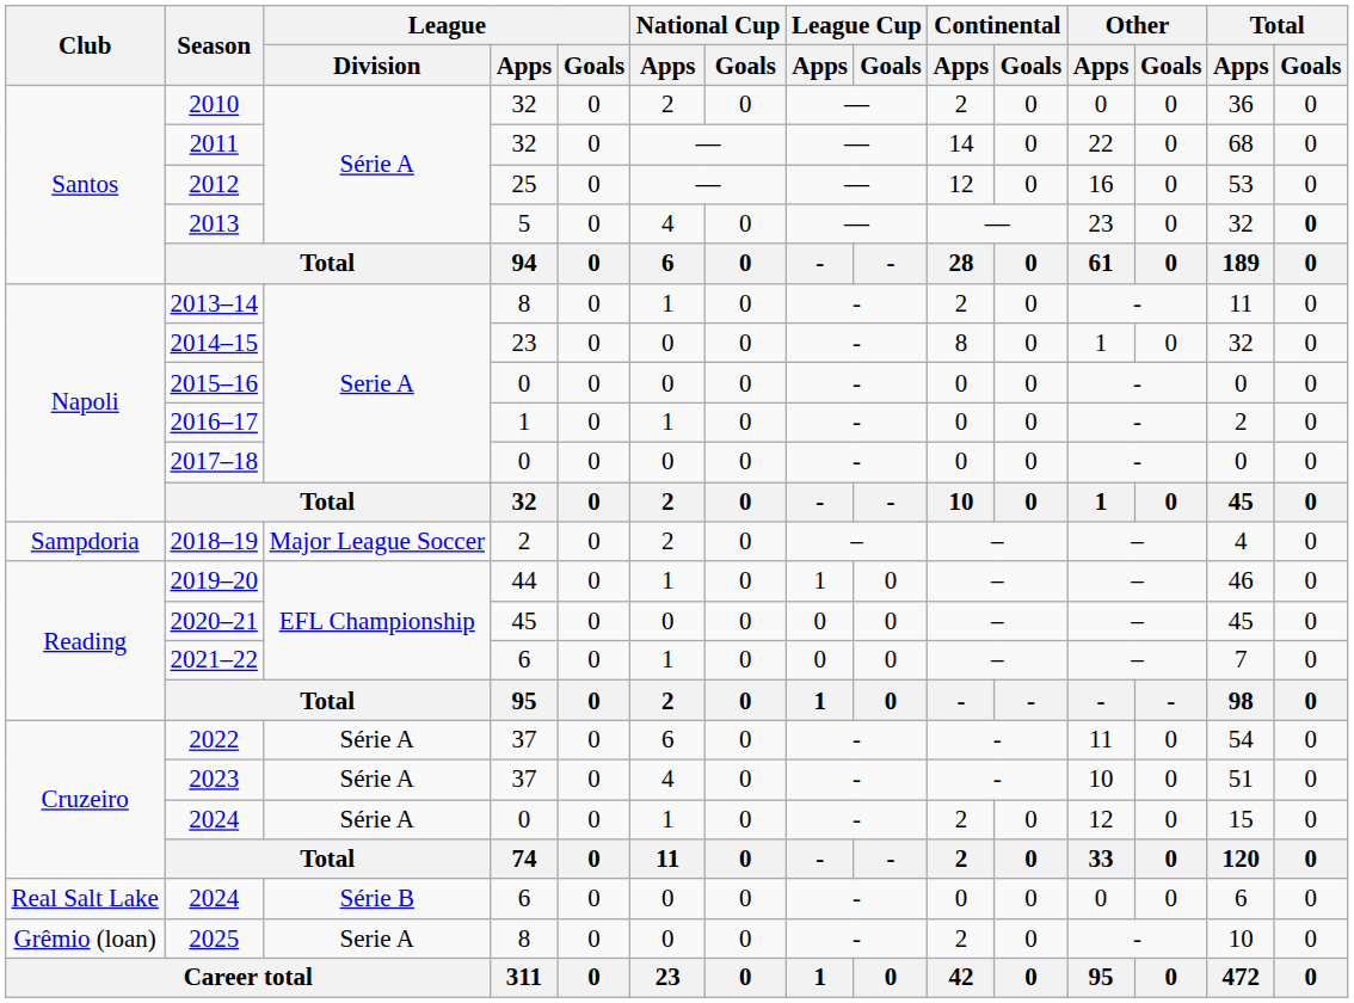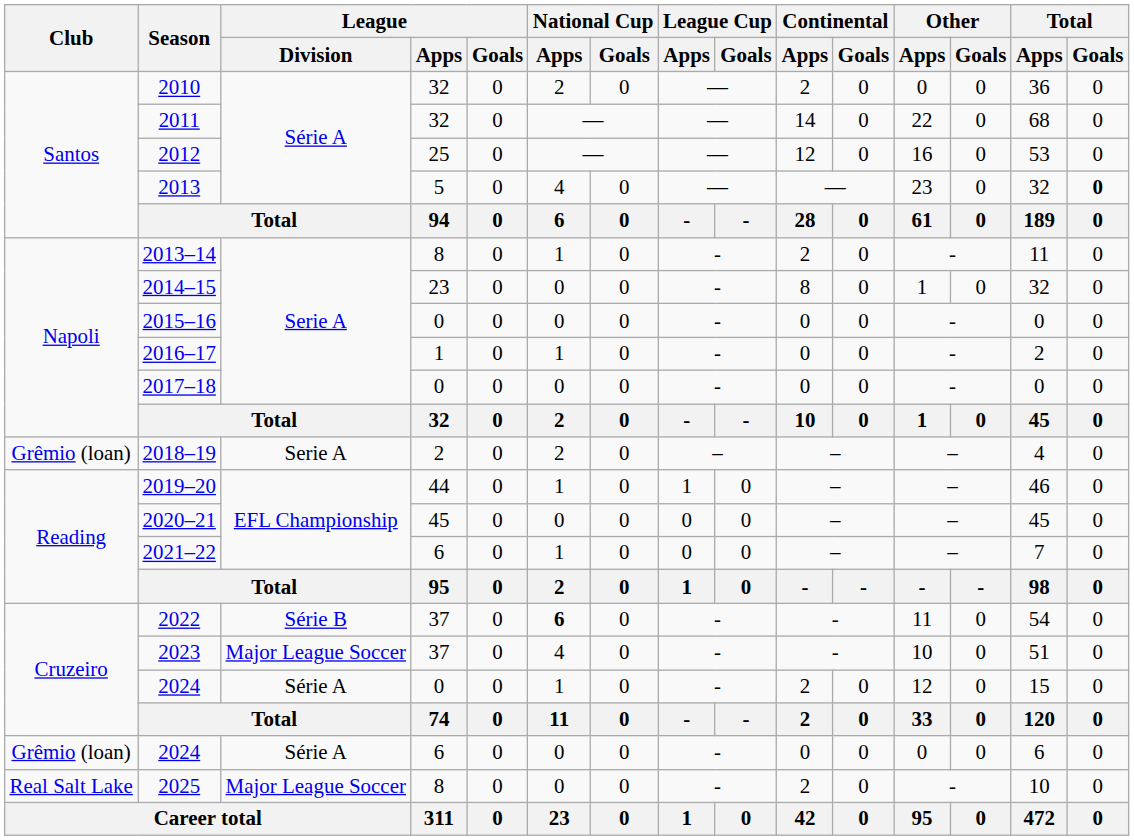2018–19 | Club: Sampdoria -> Grêmio (loan)
2018–19 | League / Division: Major League Soccer -> Serie A
2022 | League / Division: Série A -> Série B
2022 | National Cup / Apps: normal -> bold
2023 | League / Division: Série A -> Major League Soccer
2024 / 6 | Club: Real Salt Lake -> Grêmio (loan)
2024 / 6 | League / Division: Série B -> Série A
2025 | Club: Grêmio (loan) -> Real Salt Lake
2025 | League / Division: Serie A -> Major League Soccer
